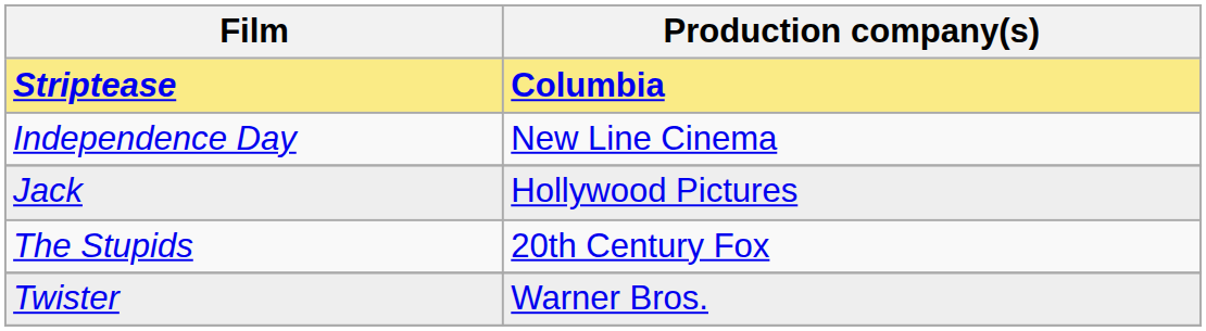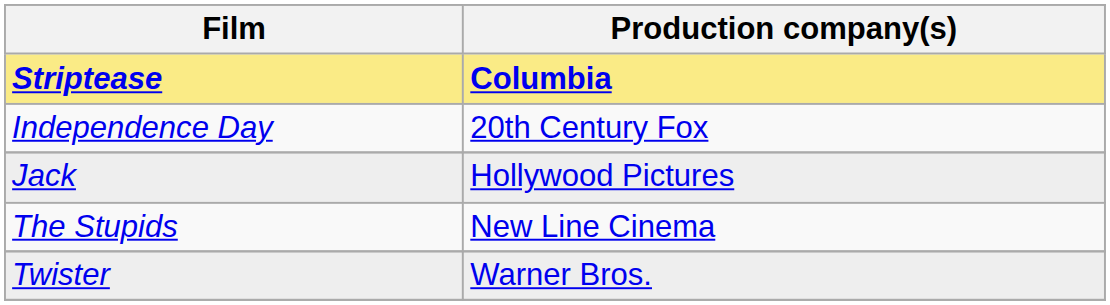Independence Day | Production company(s): New Line Cinema -> 20th Century Fox
The Stupids | Production company(s): 20th Century Fox -> New Line Cinema
